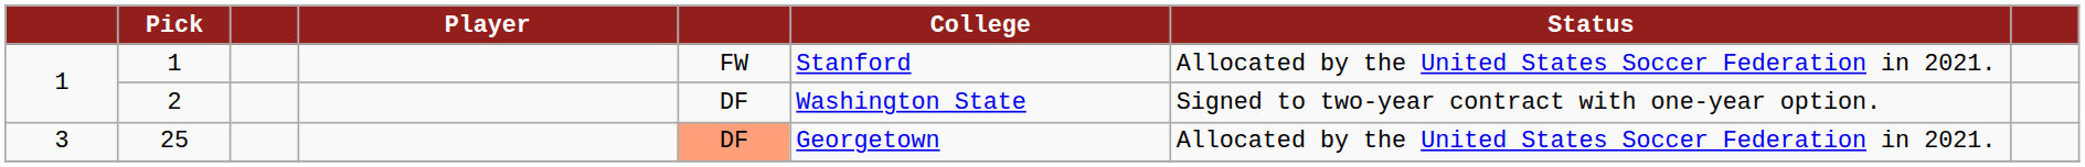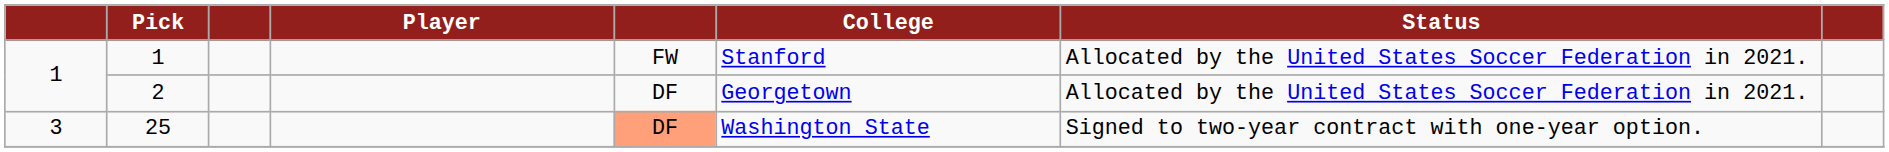2 | College: Washington State -> Georgetown
2 | Status: Signed to two-year contract with one-year option. -> Allocated by the United States Soccer Federation in 2021.
25 | College: Georgetown -> Washington State
25 | Status: Allocated by the United States Soccer Federation in 2021. -> Signed to two-year contract with one-year option.
